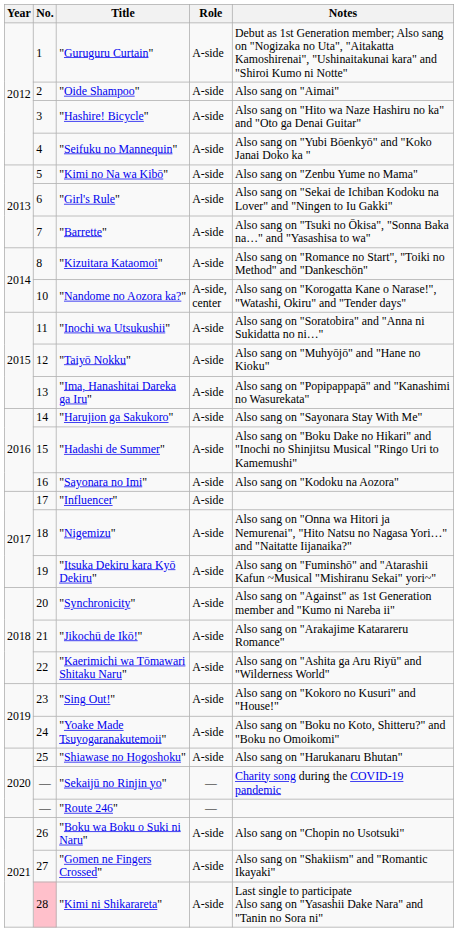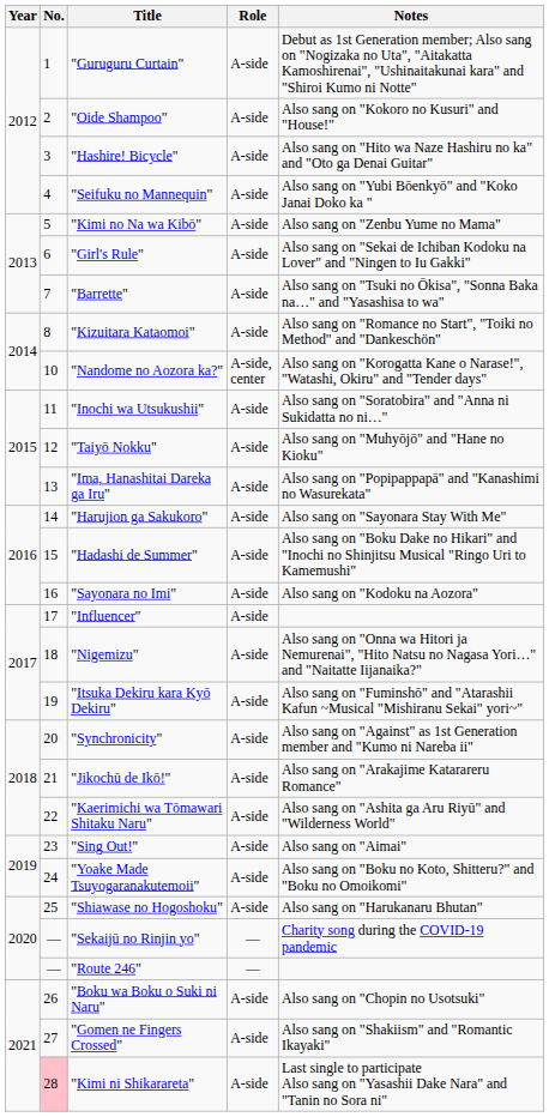"Oide Shampoo" | Notes: Also sang on "Aimai" -> Also sang on "Kokoro no Kusuri" and "House!"
"Sing Out!" | Notes: Also sang on "Kokoro no Kusuri" and "House!" -> Also sang on "Aimai"
